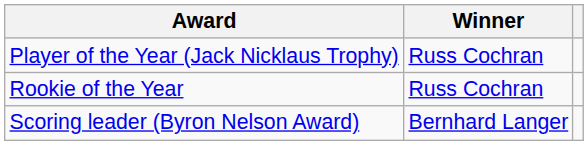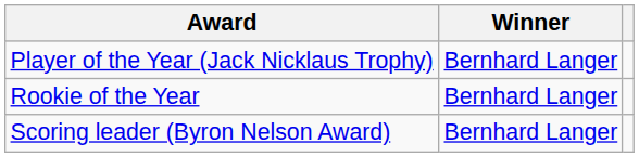Player of the Year (Jack Nicklaus Trophy) | Winner: Russ Cochran -> Bernhard Langer
Rookie of the Year | Winner: Russ Cochran -> Bernhard Langer
